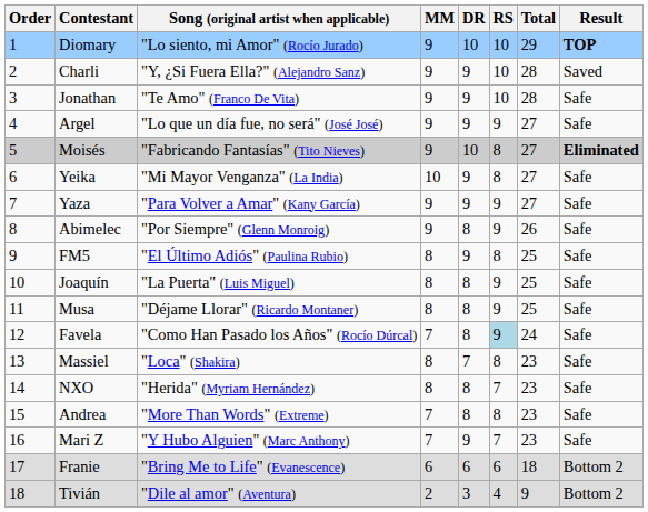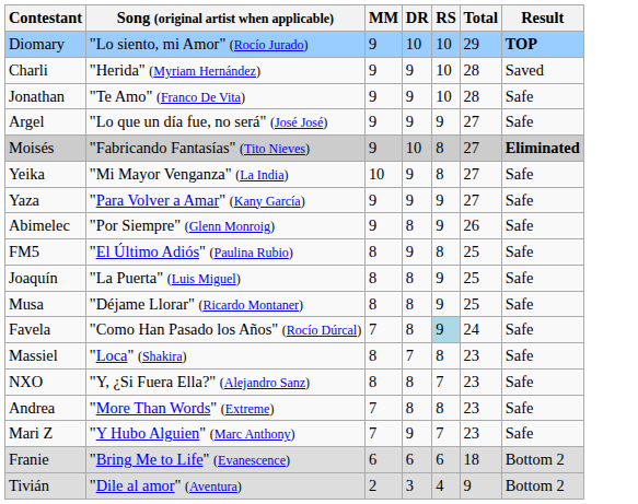- column: Order | 1 | 2 | 3 | 4 | 5 | 6 | 7 | 8 | 9 | 10 | 11 | 12 | 13 | 14 | 15 | 16 | 17 | 18
Charli | Song (original artist when applicable): "Y, ¿Si Fuera Ella?" (Alejandro Sanz) -> "Herida" (Myriam Hernández)
NXO | Song (original artist when applicable): "Herida" (Myriam Hernández) -> "Y, ¿Si Fuera Ella?" (Alejandro Sanz)
